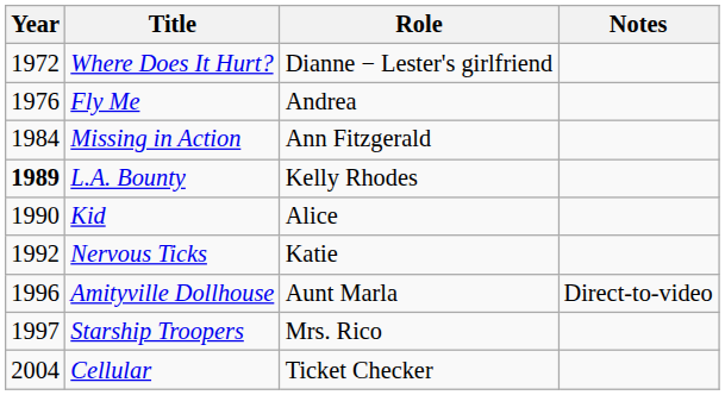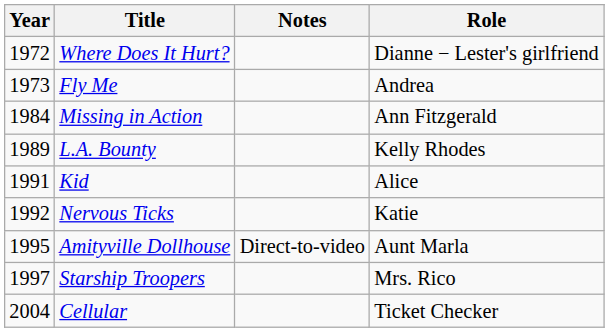columns swapped: Role <-> Notes
Fly Me | Year: 1976 -> 1973
L.A. Bounty | Year: bold -> normal
Kid | Year: 1990 -> 1991
Amityville Dollhouse | Year: 1996 -> 1995
